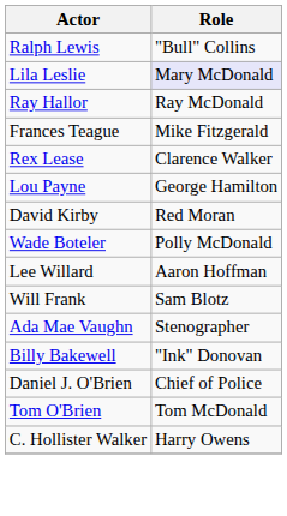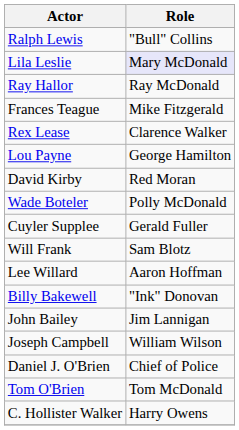+ row: Cuyler Supplee | Gerald Fuller
rows swapped: Lee Willard <-> Will Frank
- row: Ada Mae Vaughn | Stenographer
+ row: John Bailey | Jim Lannigan
+ row: Joseph Campbell | William Wilson
